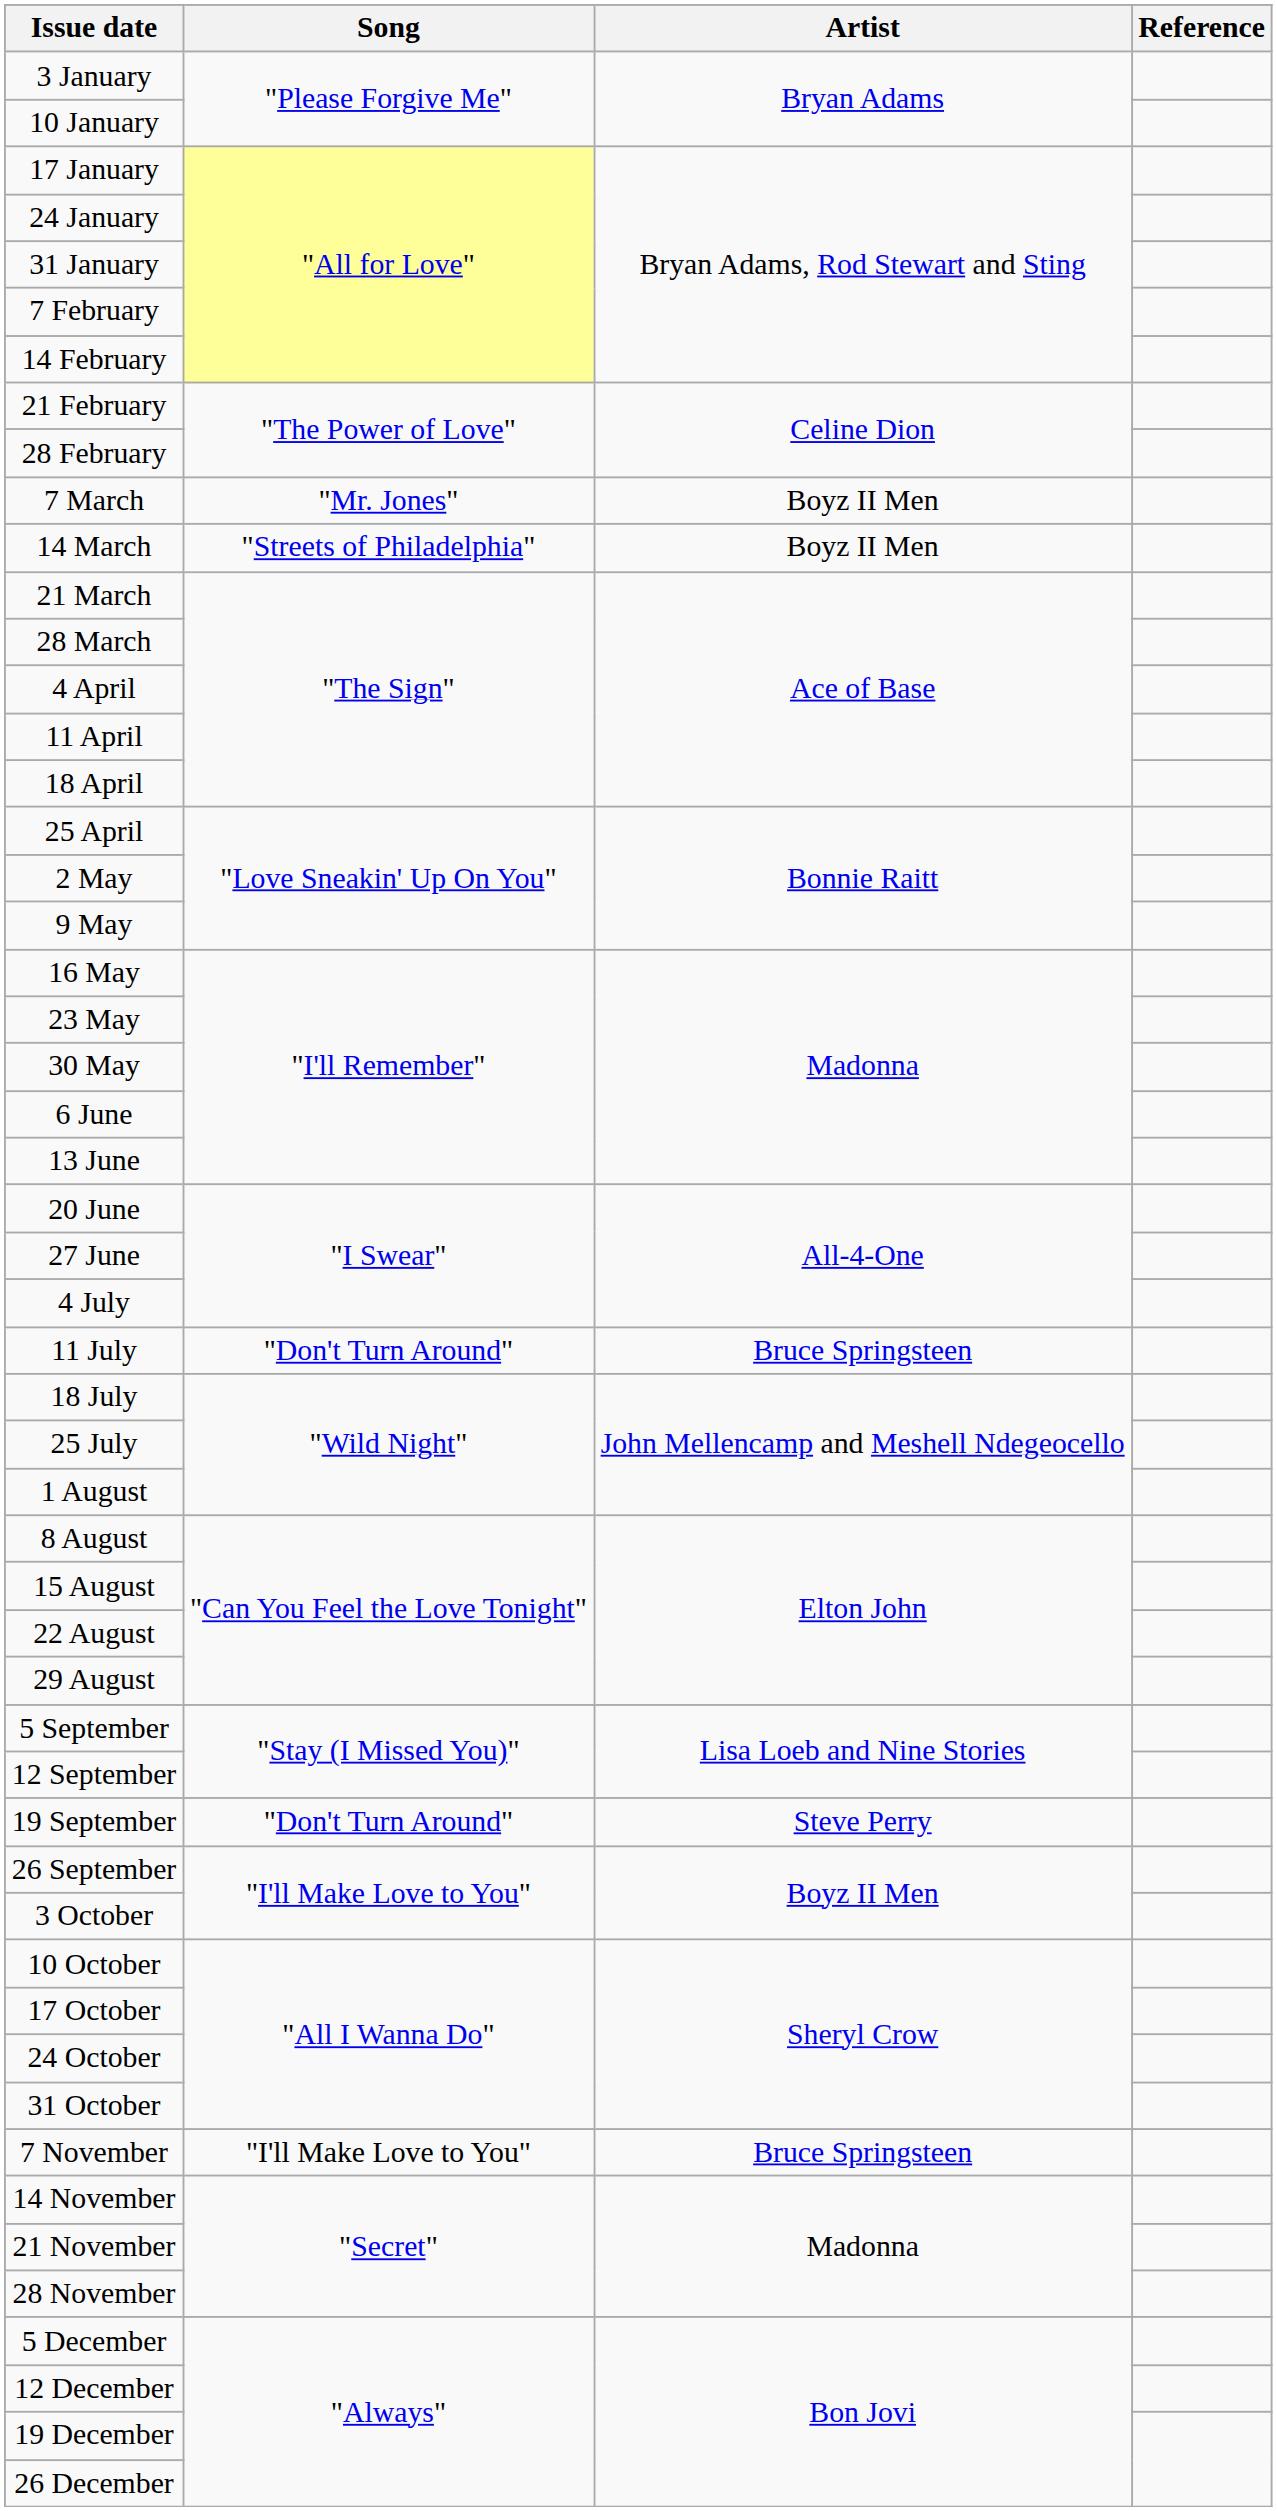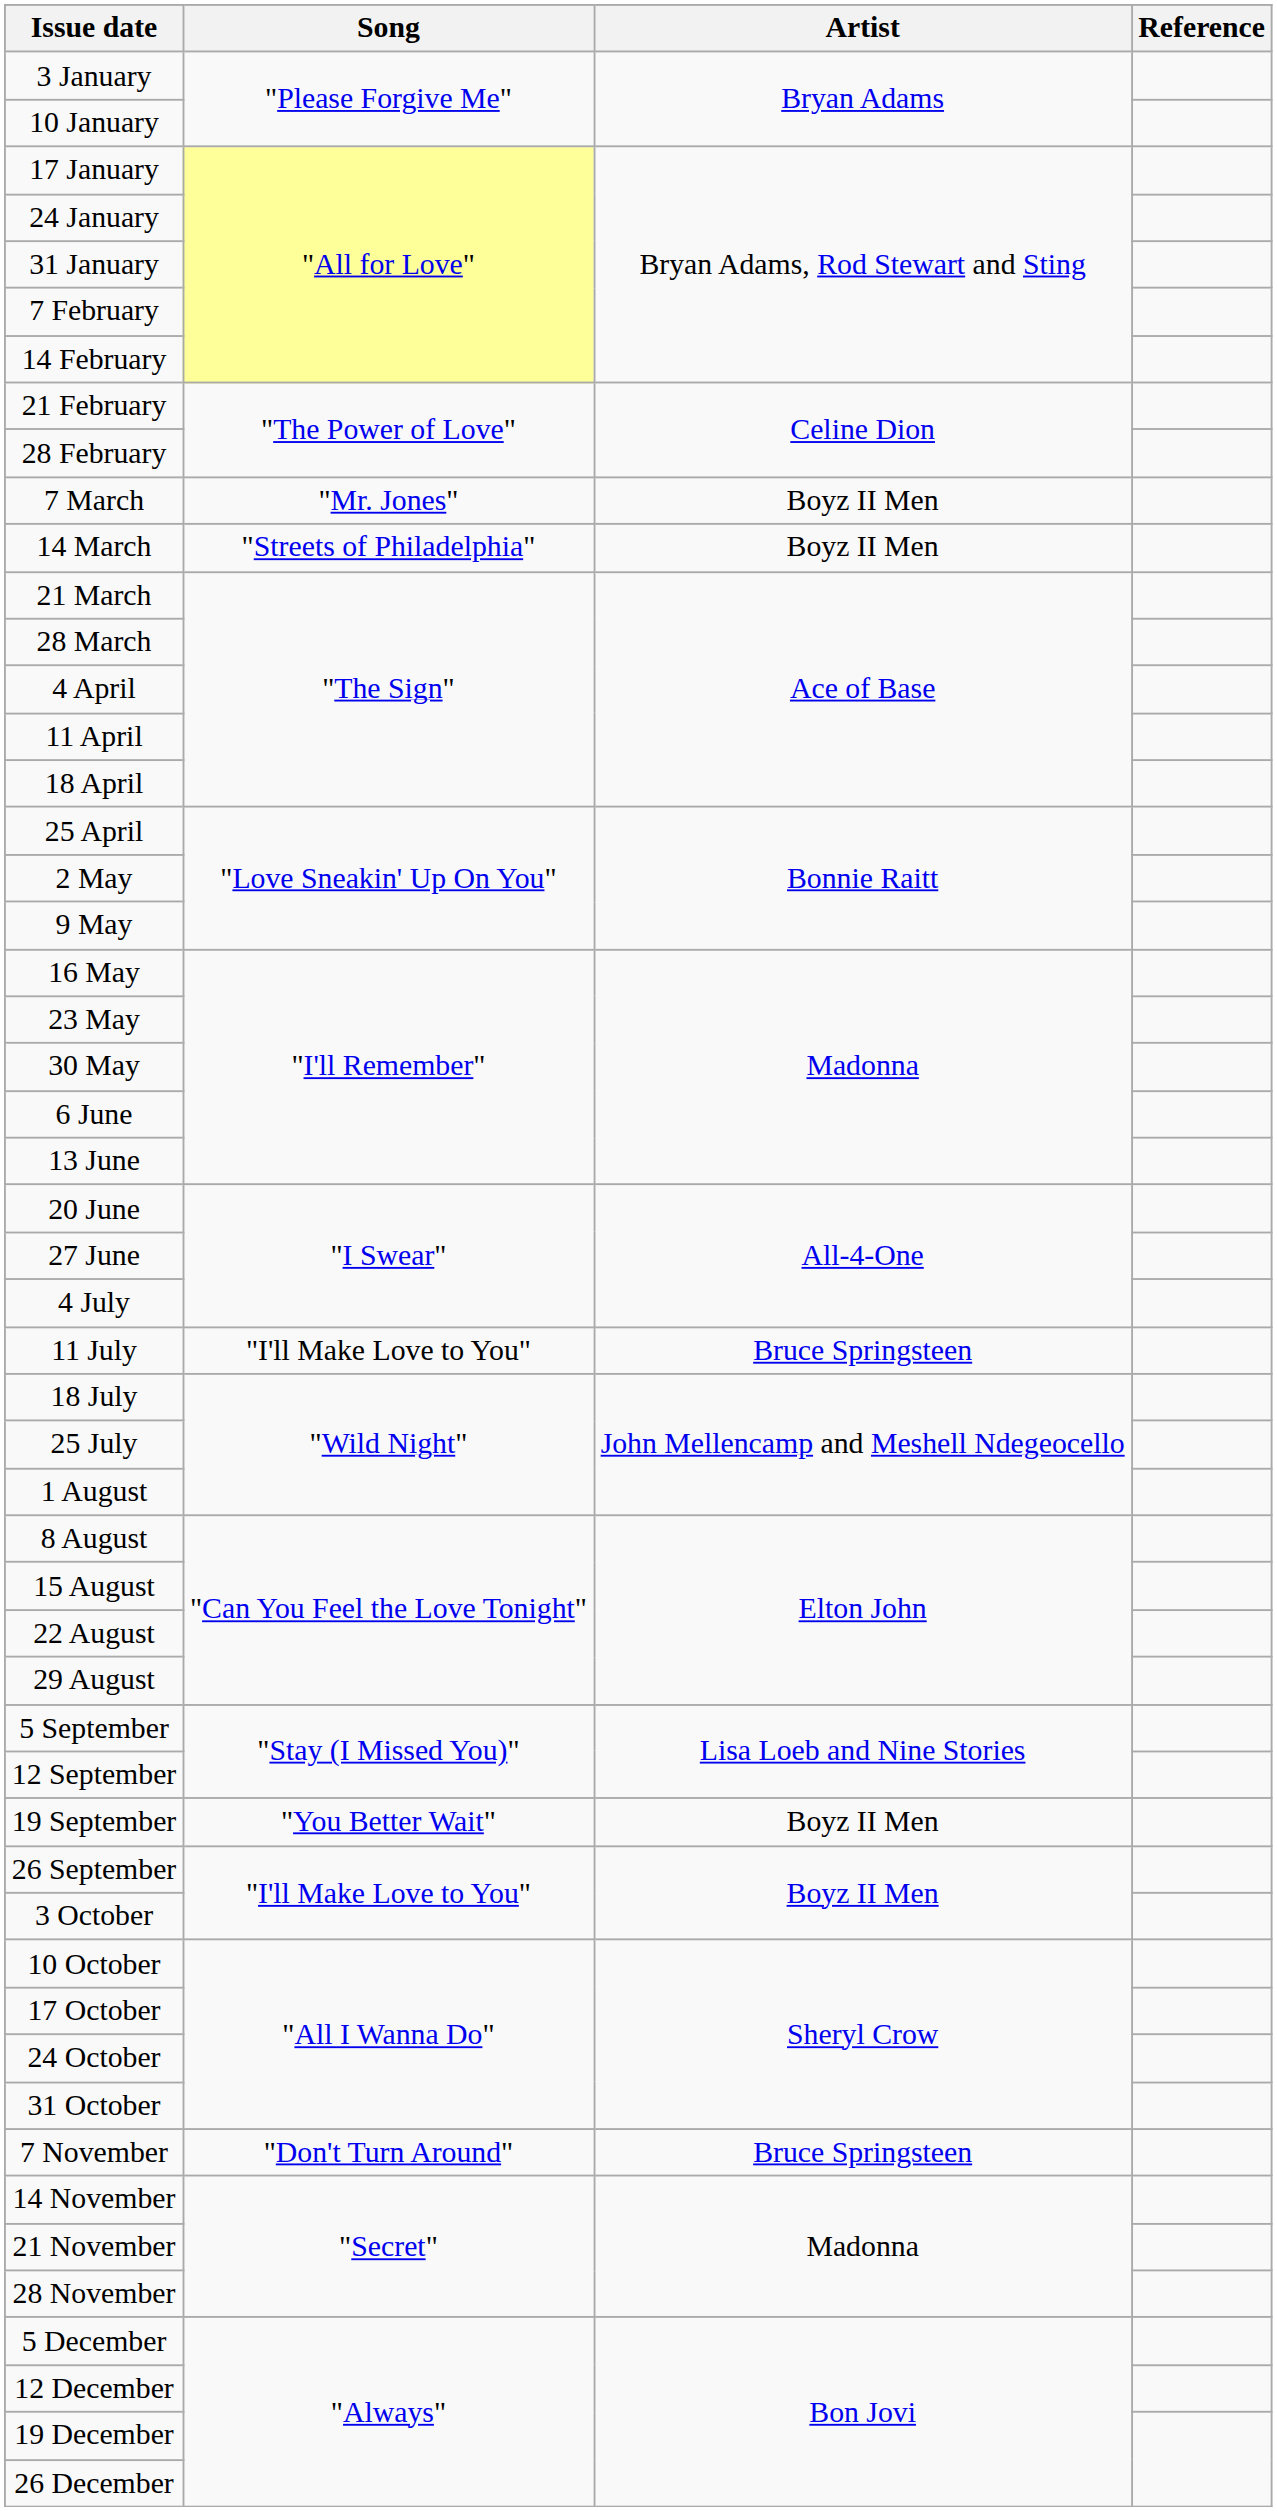11 July | Song: "Don't Turn Around" -> "I'll Make Love to You"
19 September | Song: "Don't Turn Around" -> "You Better Wait"
19 September | Artist: Steve Perry -> Boyz II Men
7 November | Song: "I'll Make Love to You" -> "Don't Turn Around"
